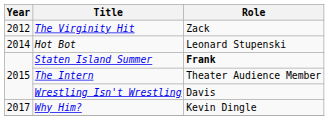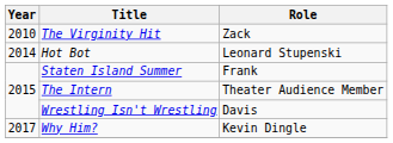The Virginity Hit | Year: 2012 -> 2010
Staten Island Summer | Role: bold -> normal
